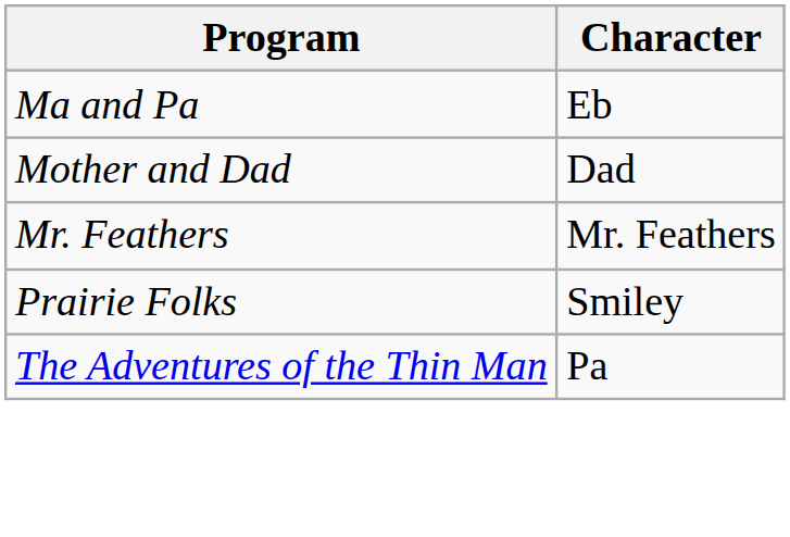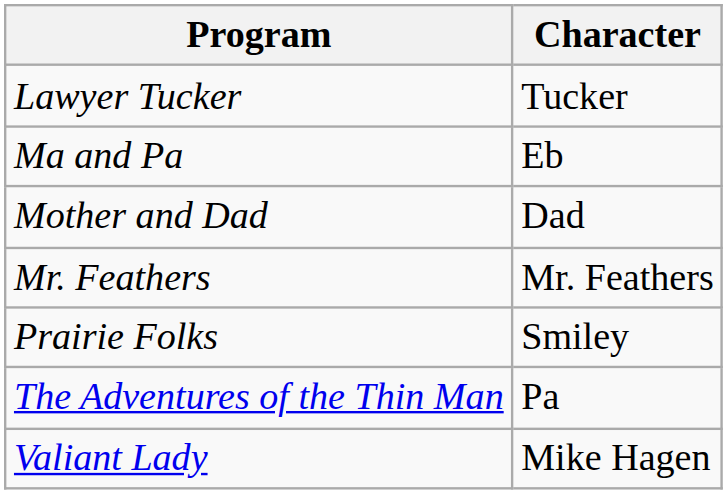+ row: Lawyer Tucker | Tucker
+ row: Valiant Lady | Mike Hagen
